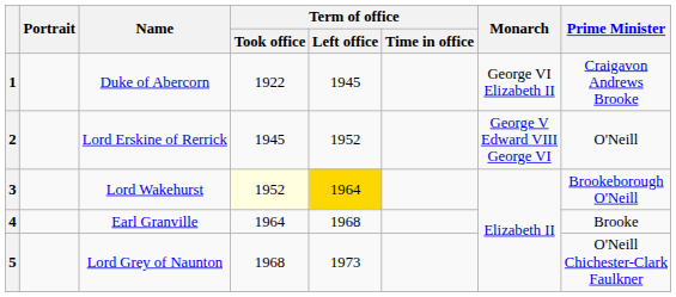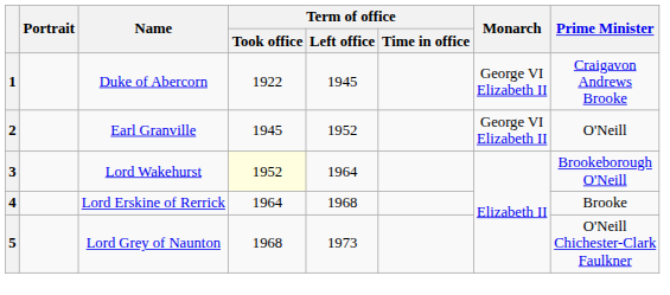2 | Name: Lord Erskine of Rerrick -> Earl Granville
2 | Monarch: George V Edward VIII George VI -> George VI Elizabeth II
3 | Term of office / Left office: gold background -> no background
4 | Name: Earl Granville -> Lord Erskine of Rerrick
